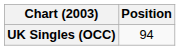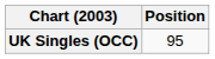UK Singles (OCC) | Position: 94 -> 95
